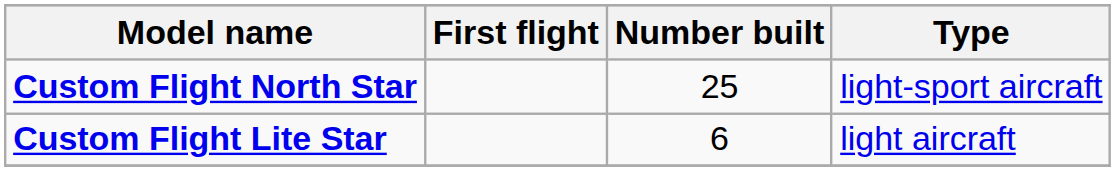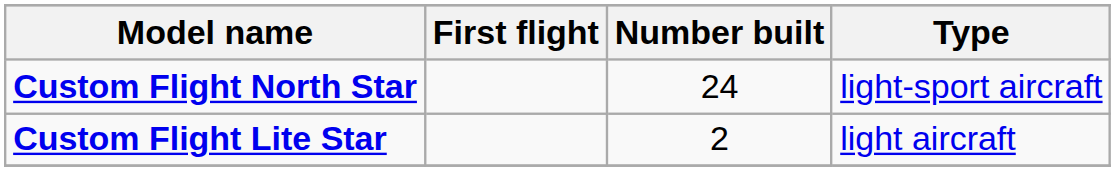Custom Flight North Star | Number built: 25 -> 24
Custom Flight Lite Star | Number built: 6 -> 2
